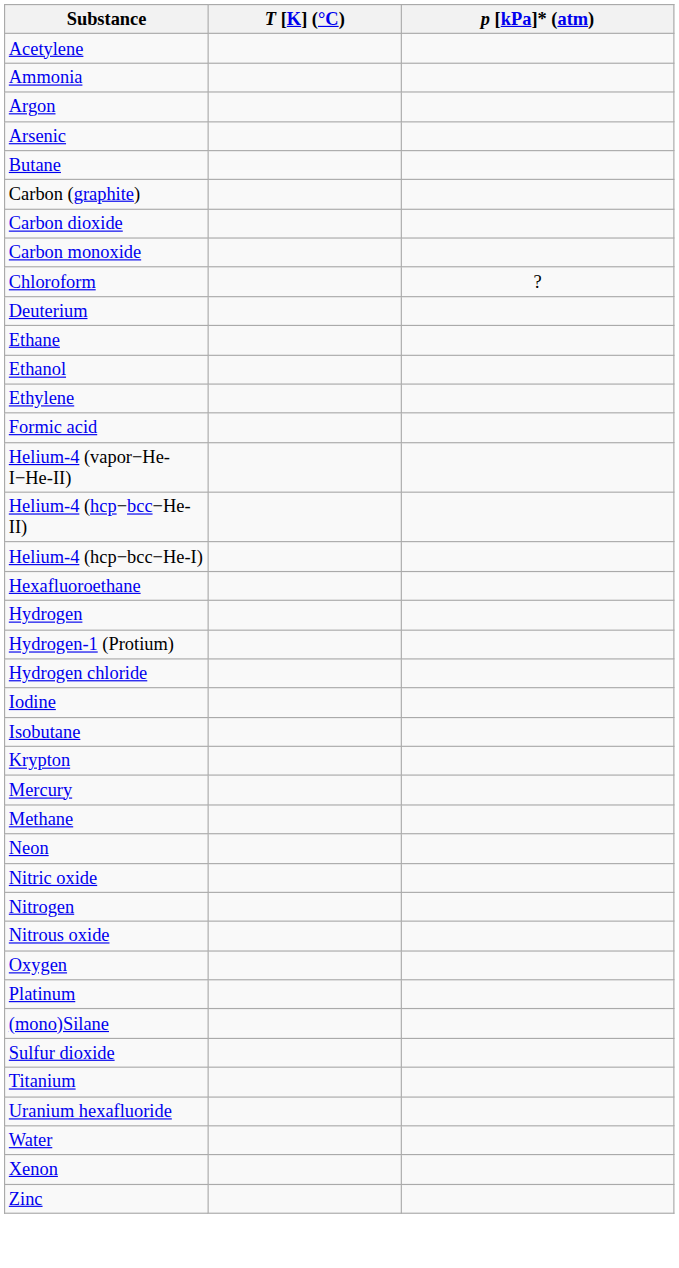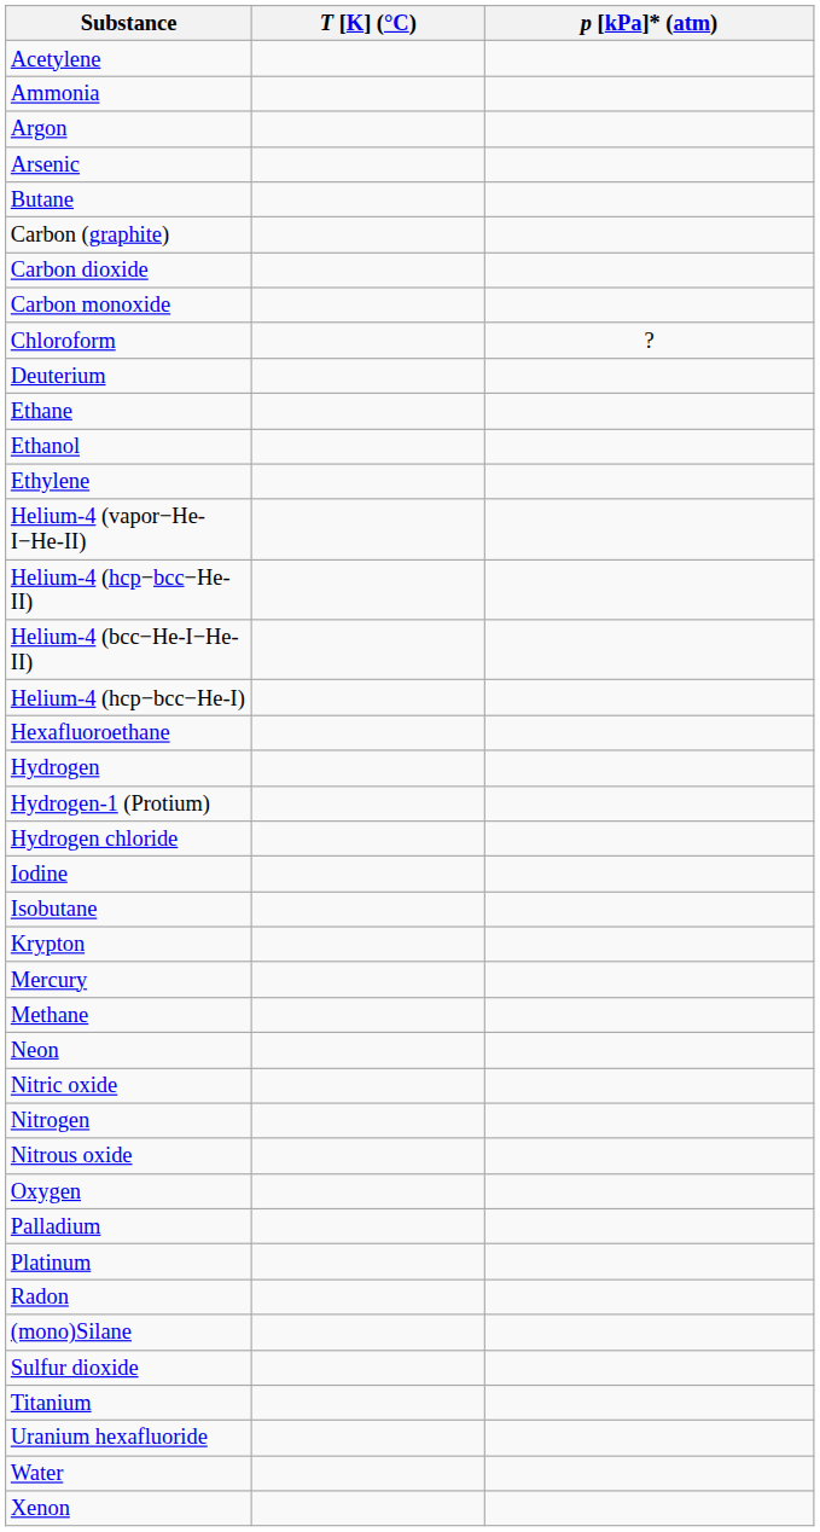- row: Formic acid
+ row: Helium-4 (bcc−He-I−He-II)
+ row: Palladium
+ row: Radon
- row: Zinc
